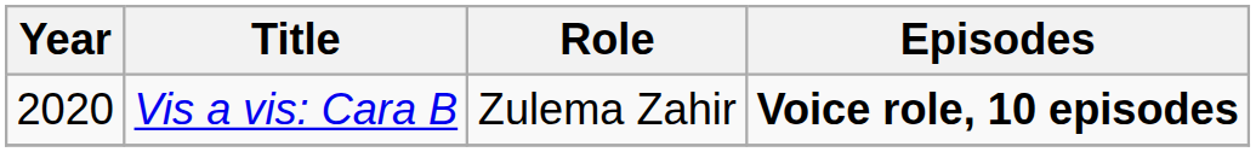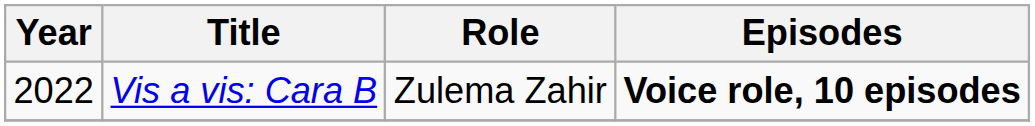Vis a vis: Cara B | Year: 2020 -> 2022
